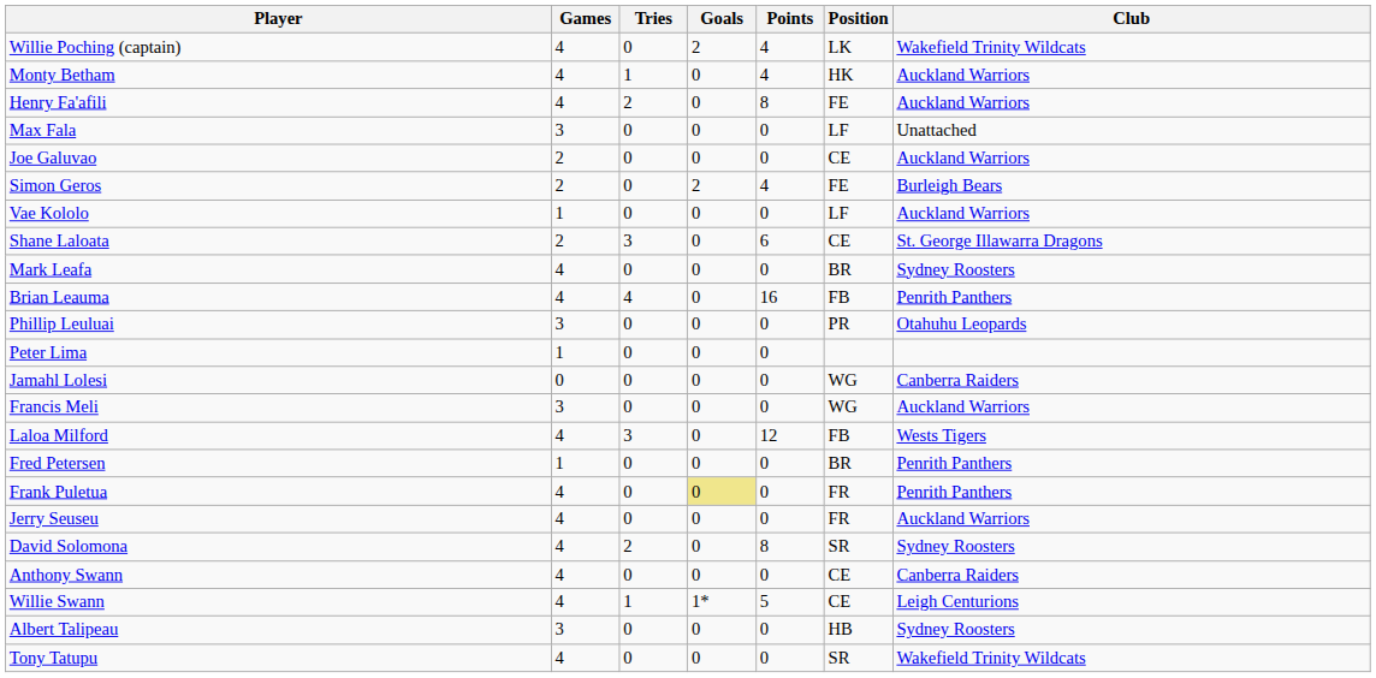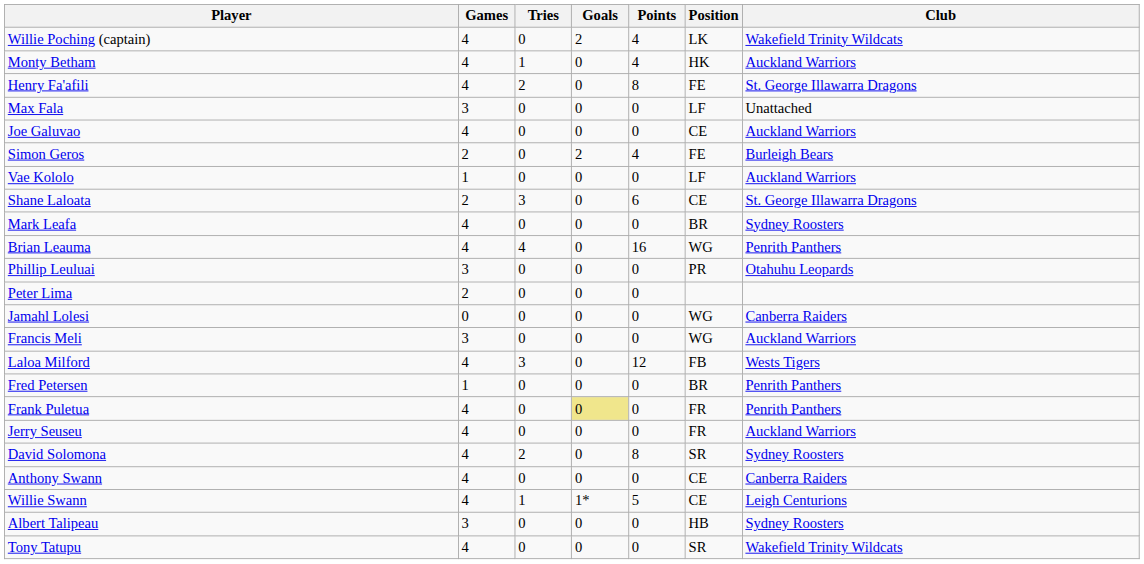Henry Fa'afili | Club: Auckland Warriors -> St. George Illawarra Dragons
Joe Galuvao | Games: 2 -> 4
Brian Leauma | Position: FB -> WG
Peter Lima | Games: 1 -> 2
